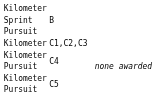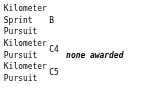- row: Kilometer | C1,C2,C3
Pursuit / C4 | column 5: normal -> bold
